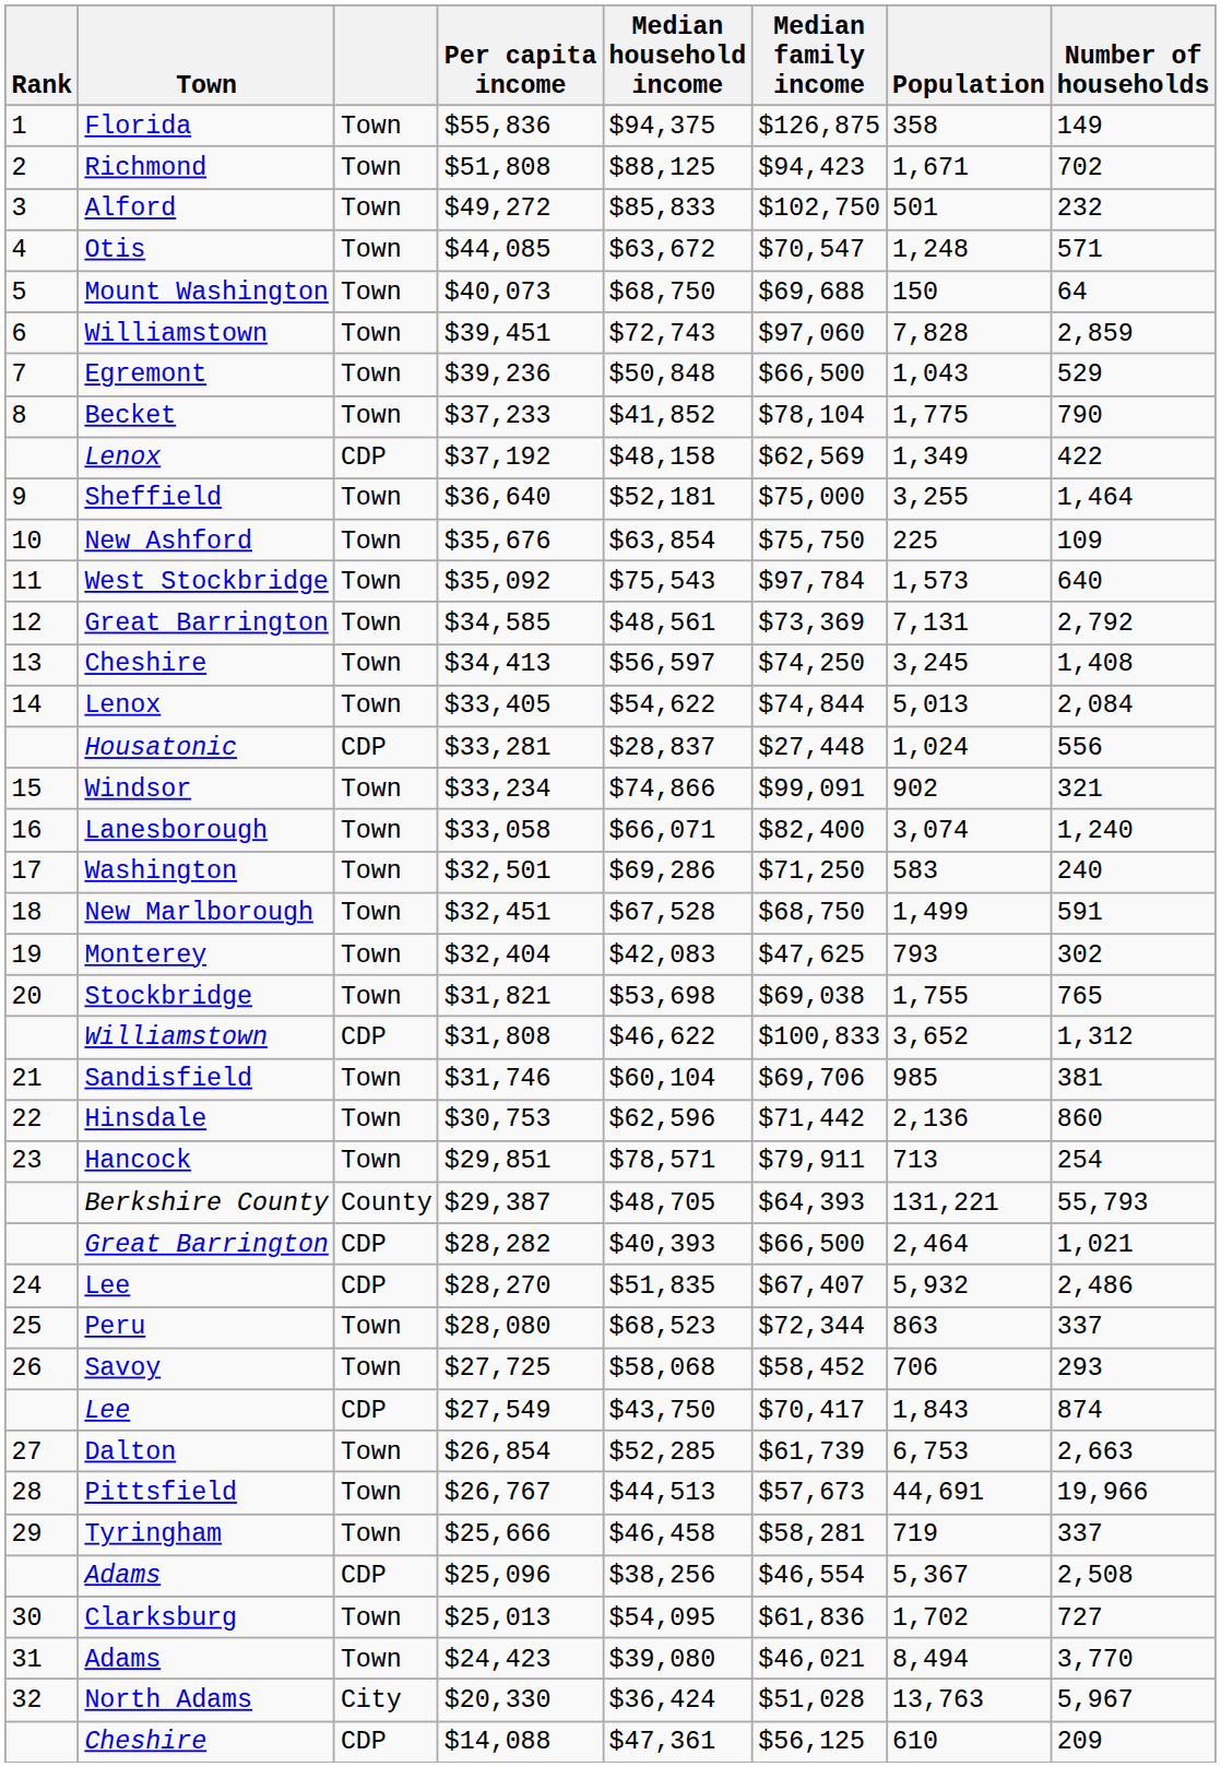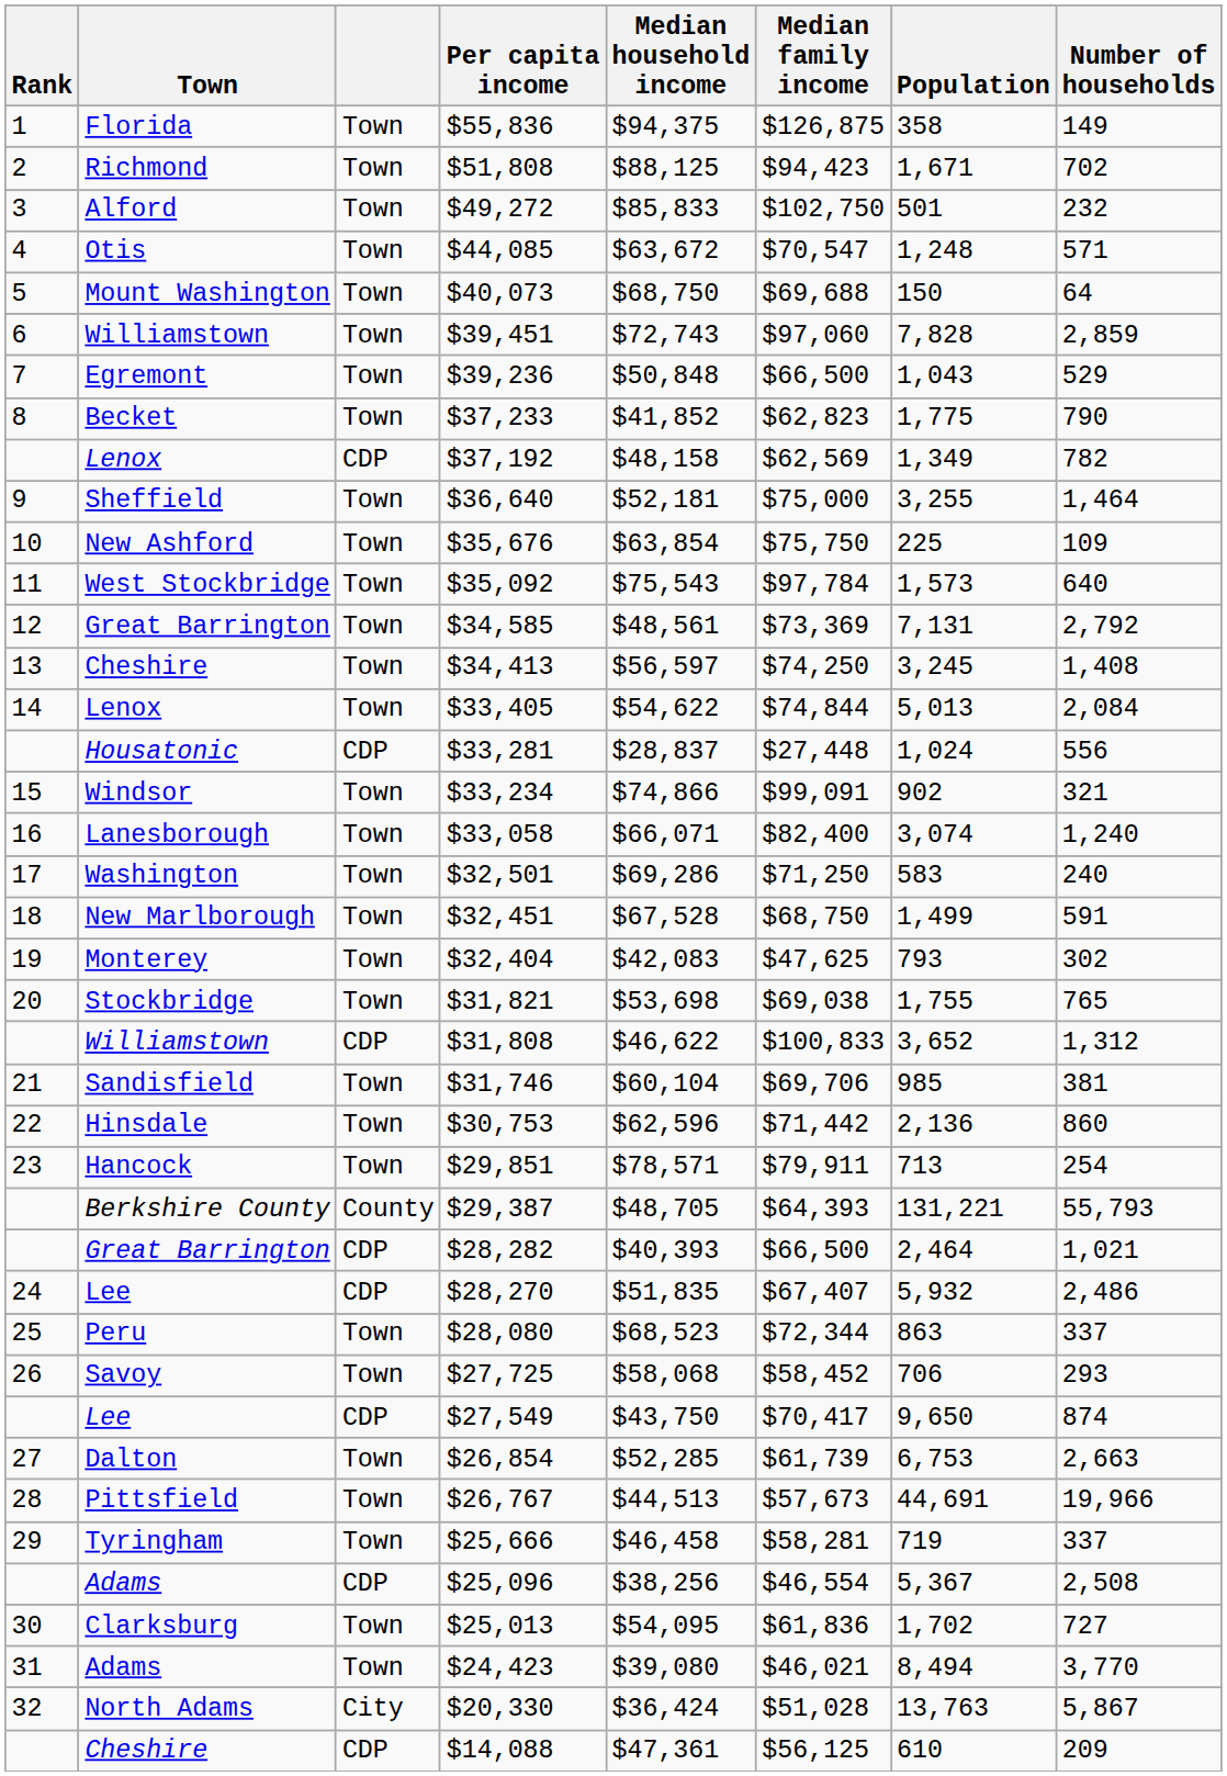$37,233 | Median family income: $78,104 -> $62,823
$37,192 | Number of households: 422 -> 782
$27,549 | Population: 1,843 -> 9,650
$20,330 | Number of households: 5,967 -> 5,867
